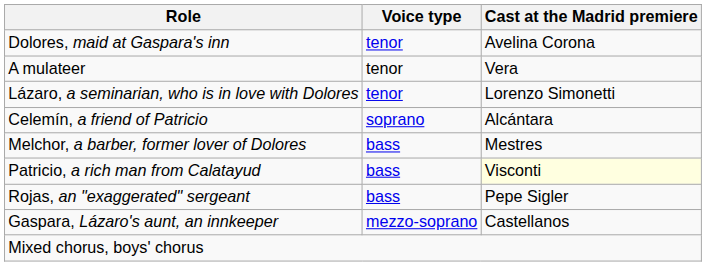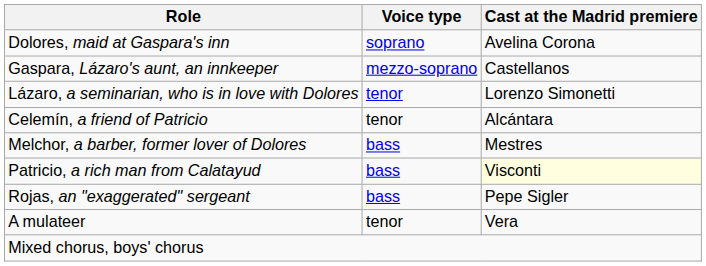Dolores, maid at Gaspara's inn | Voice type: tenor -> soprano
rows swapped: Gaspara, Lázaro's aunt, an innkeeper <-> A mulateer
Celemín, a friend of Patricio | Voice type: soprano -> tenor
